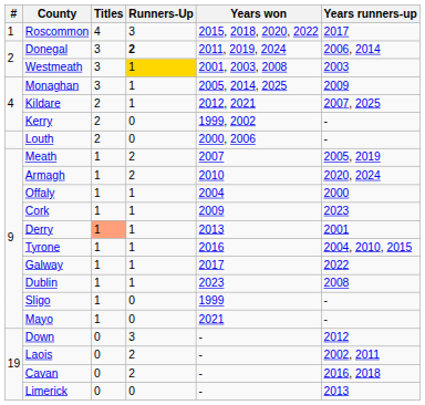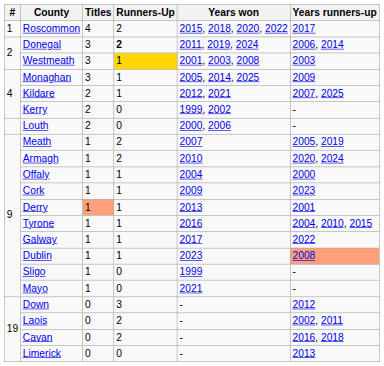Roscommon | Runners-Up: 3 -> 2
Dublin | Years runners-up: no background -> lightsalmon background
